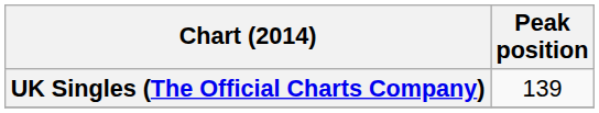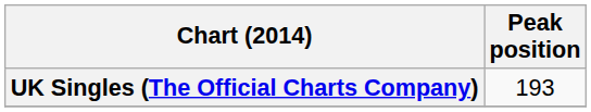UK Singles (The Official Charts Company) | Peak position: 139 -> 193
